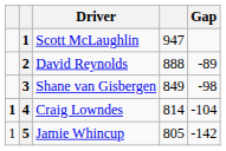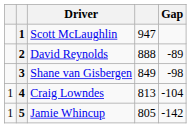Craig Lowndes | column 1: bold -> normal
Craig Lowndes | column 4: 814 -> 813
